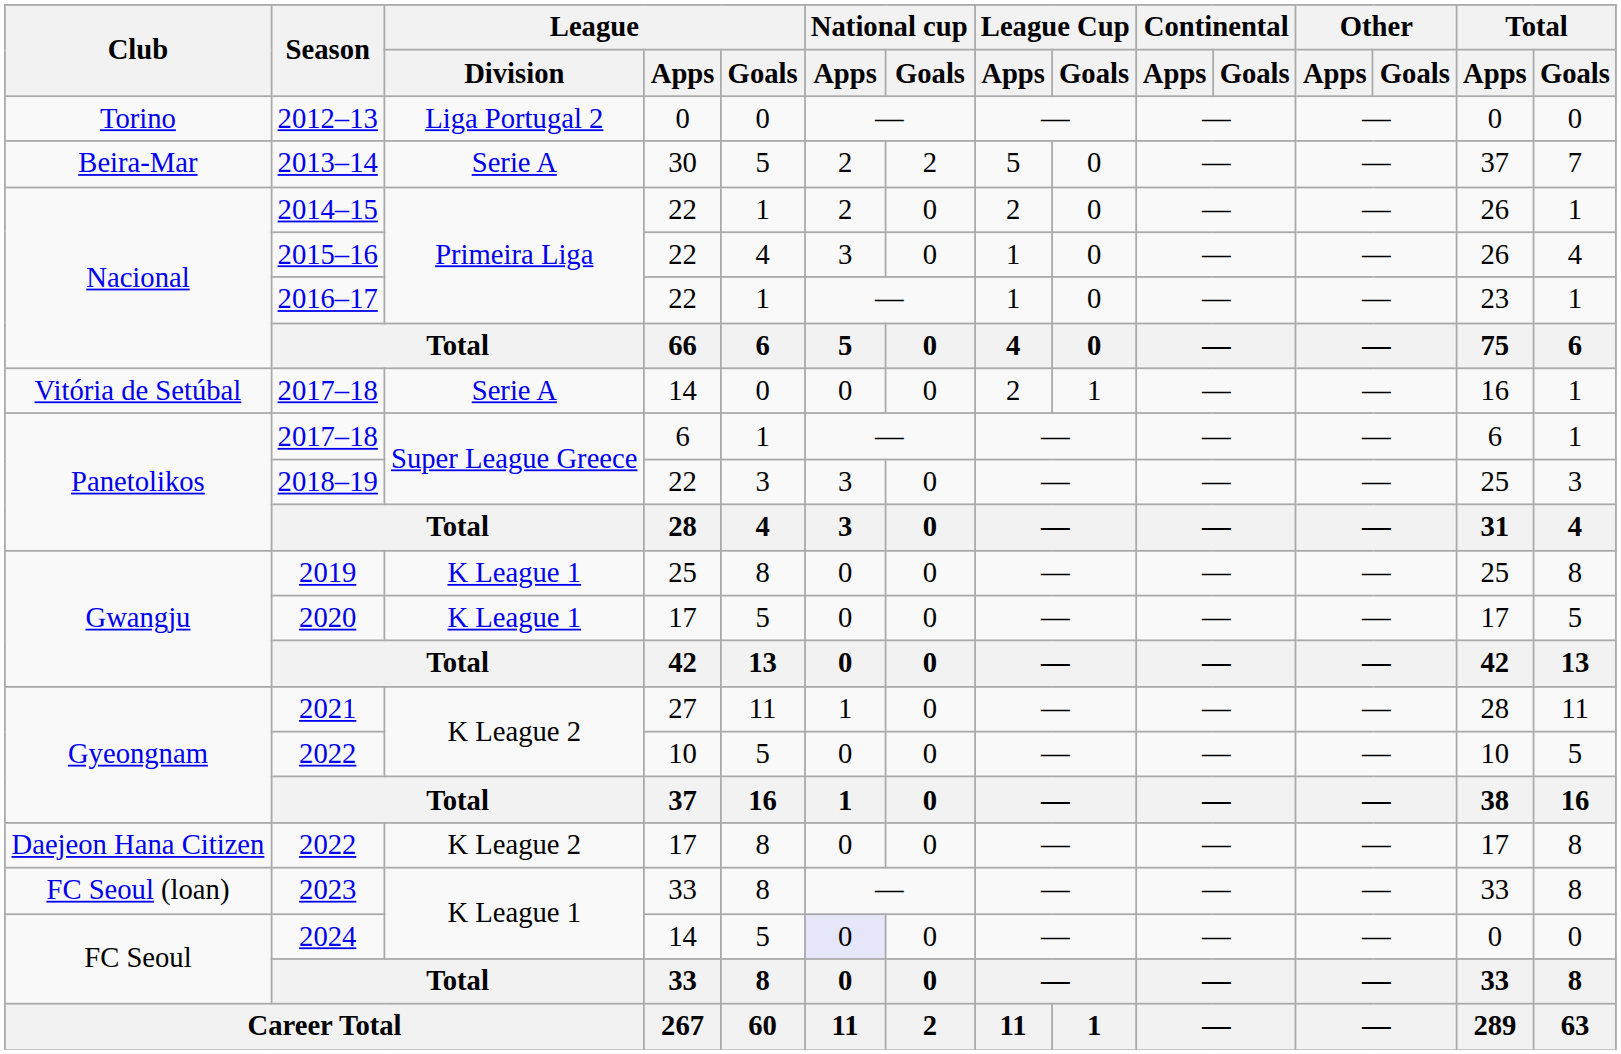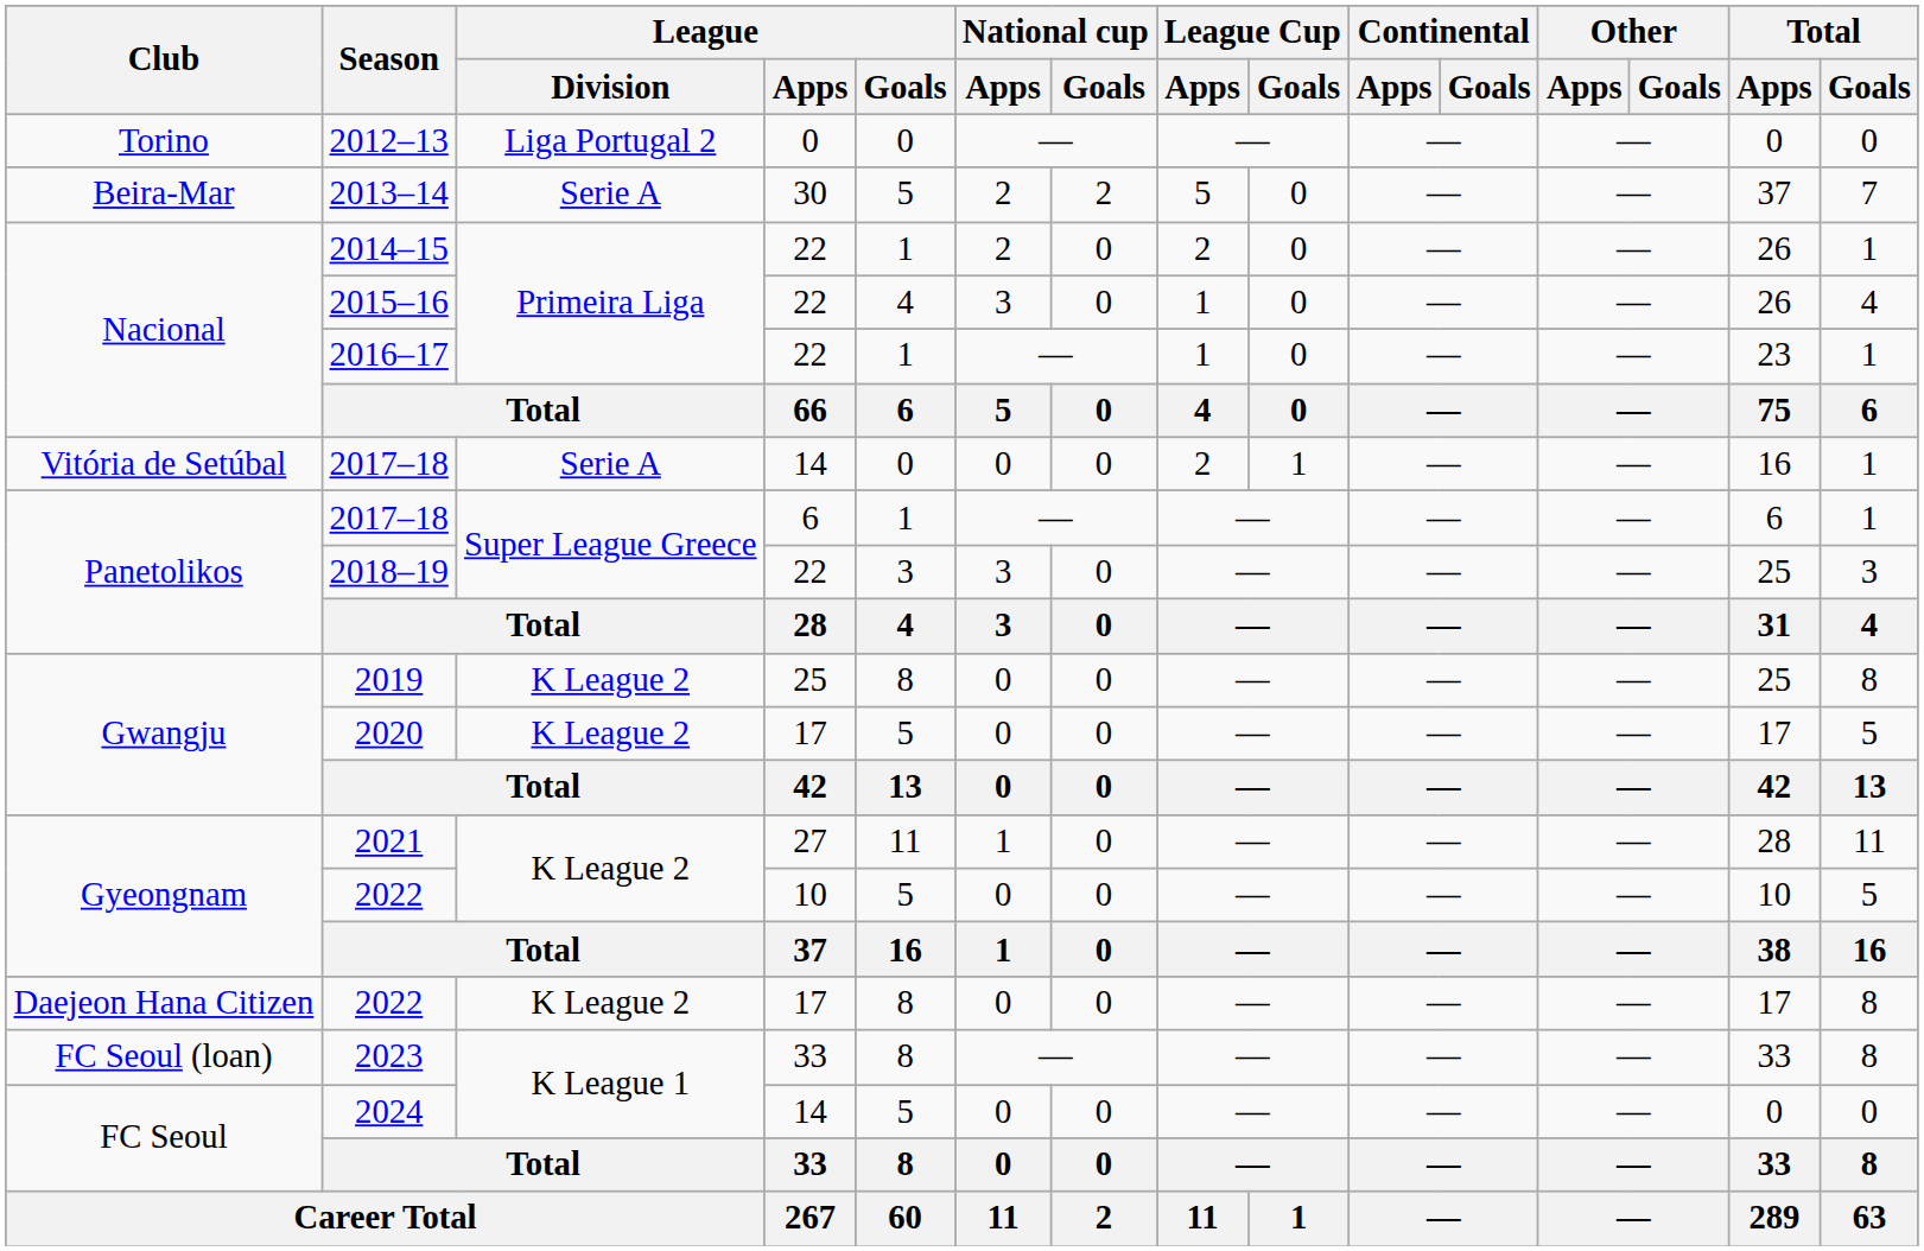2019 | League / Division: K League 1 -> K League 2
2020 | League / Division: K League 1 -> K League 2
2024 | National cup / Apps: lavender background -> no background
